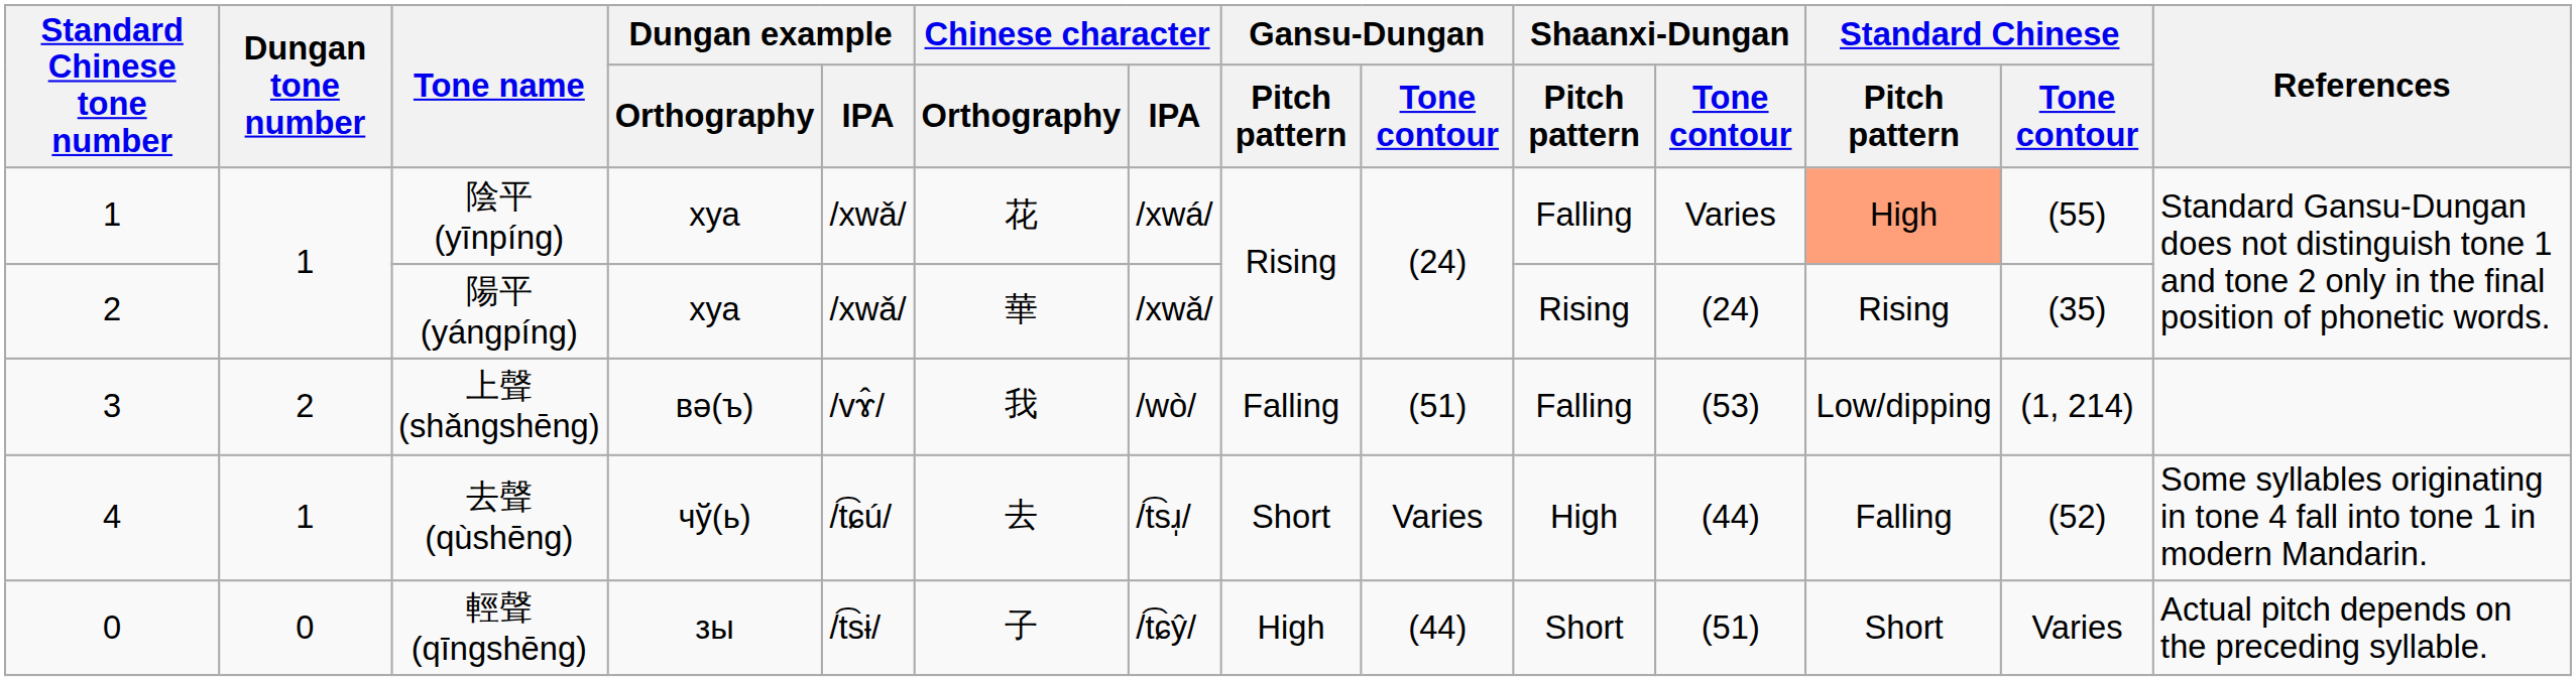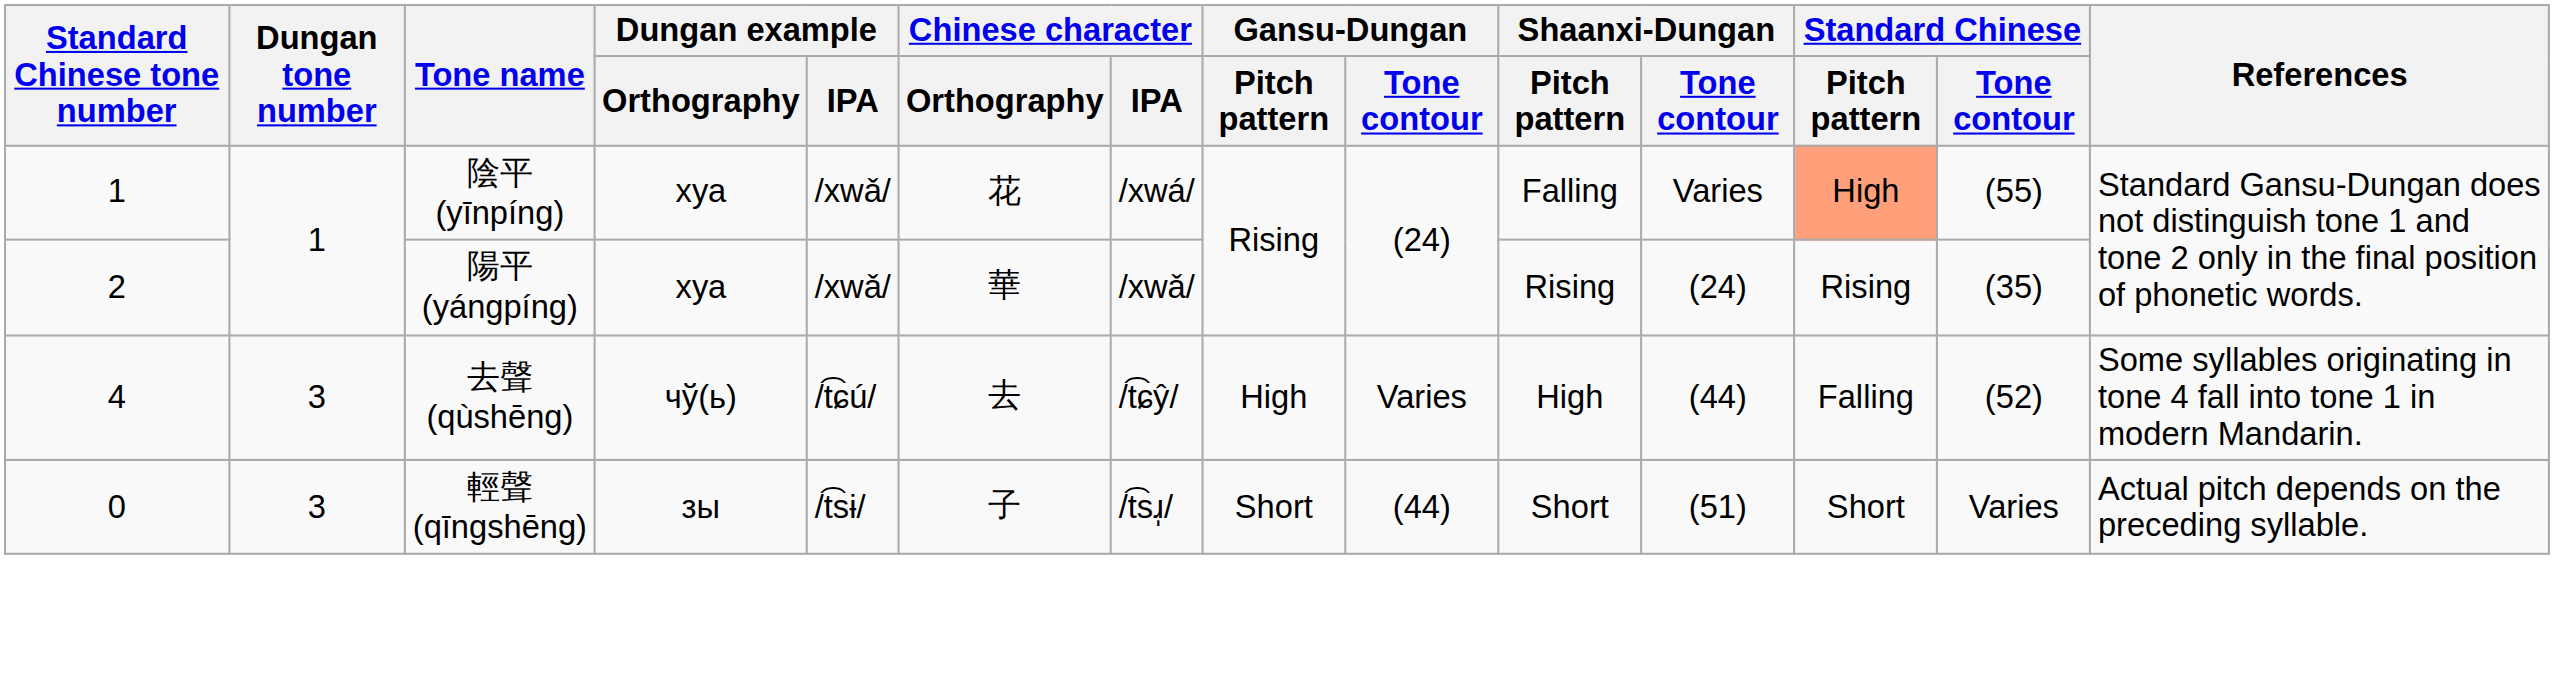- row: 3 | 2 | 上聲 (shǎngshēng) | вə(ъ) | /vɤ̂/ | 我 | /wò/ | Falling | (51) | Falling | (53) | Low/dipping | (1, 214)
去聲 (qùshēng) | Dungan tone number: 1 -> 3
去聲 (qùshēng) | Chinese character / IPA: /t͡sɹ̩/ -> /t͡ɕŷ/
去聲 (qùshēng) | Gansu-Dungan / Pitch pattern: Short -> High
輕聲 (qīngshēng) | Dungan tone number: 0 -> 3
輕聲 (qīngshēng) | Chinese character / IPA: /t͡ɕŷ/ -> /t͡sɹ̩/
輕聲 (qīngshēng) | Gansu-Dungan / Pitch pattern: High -> Short
